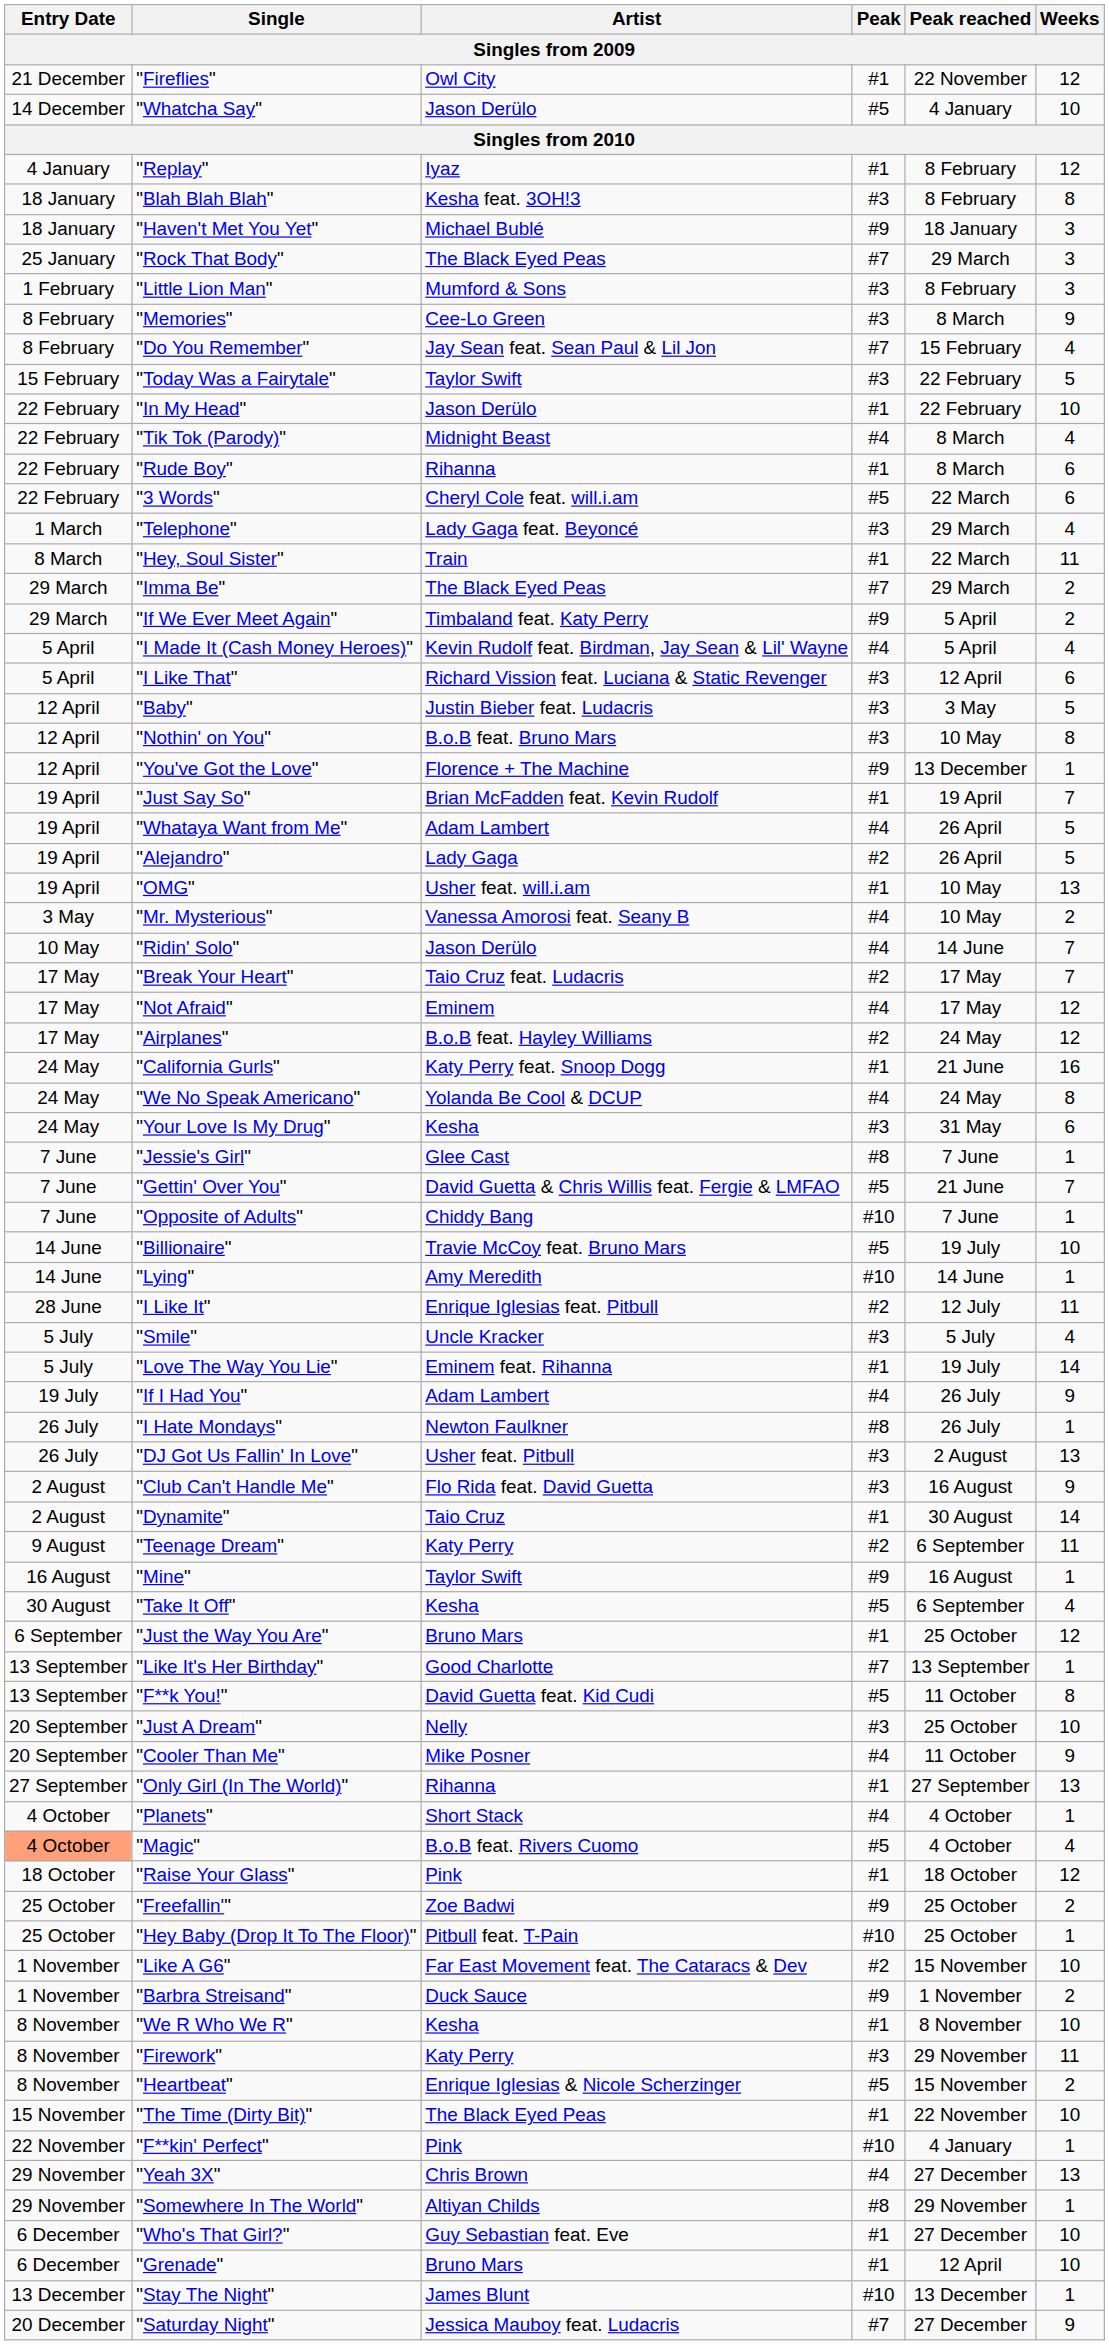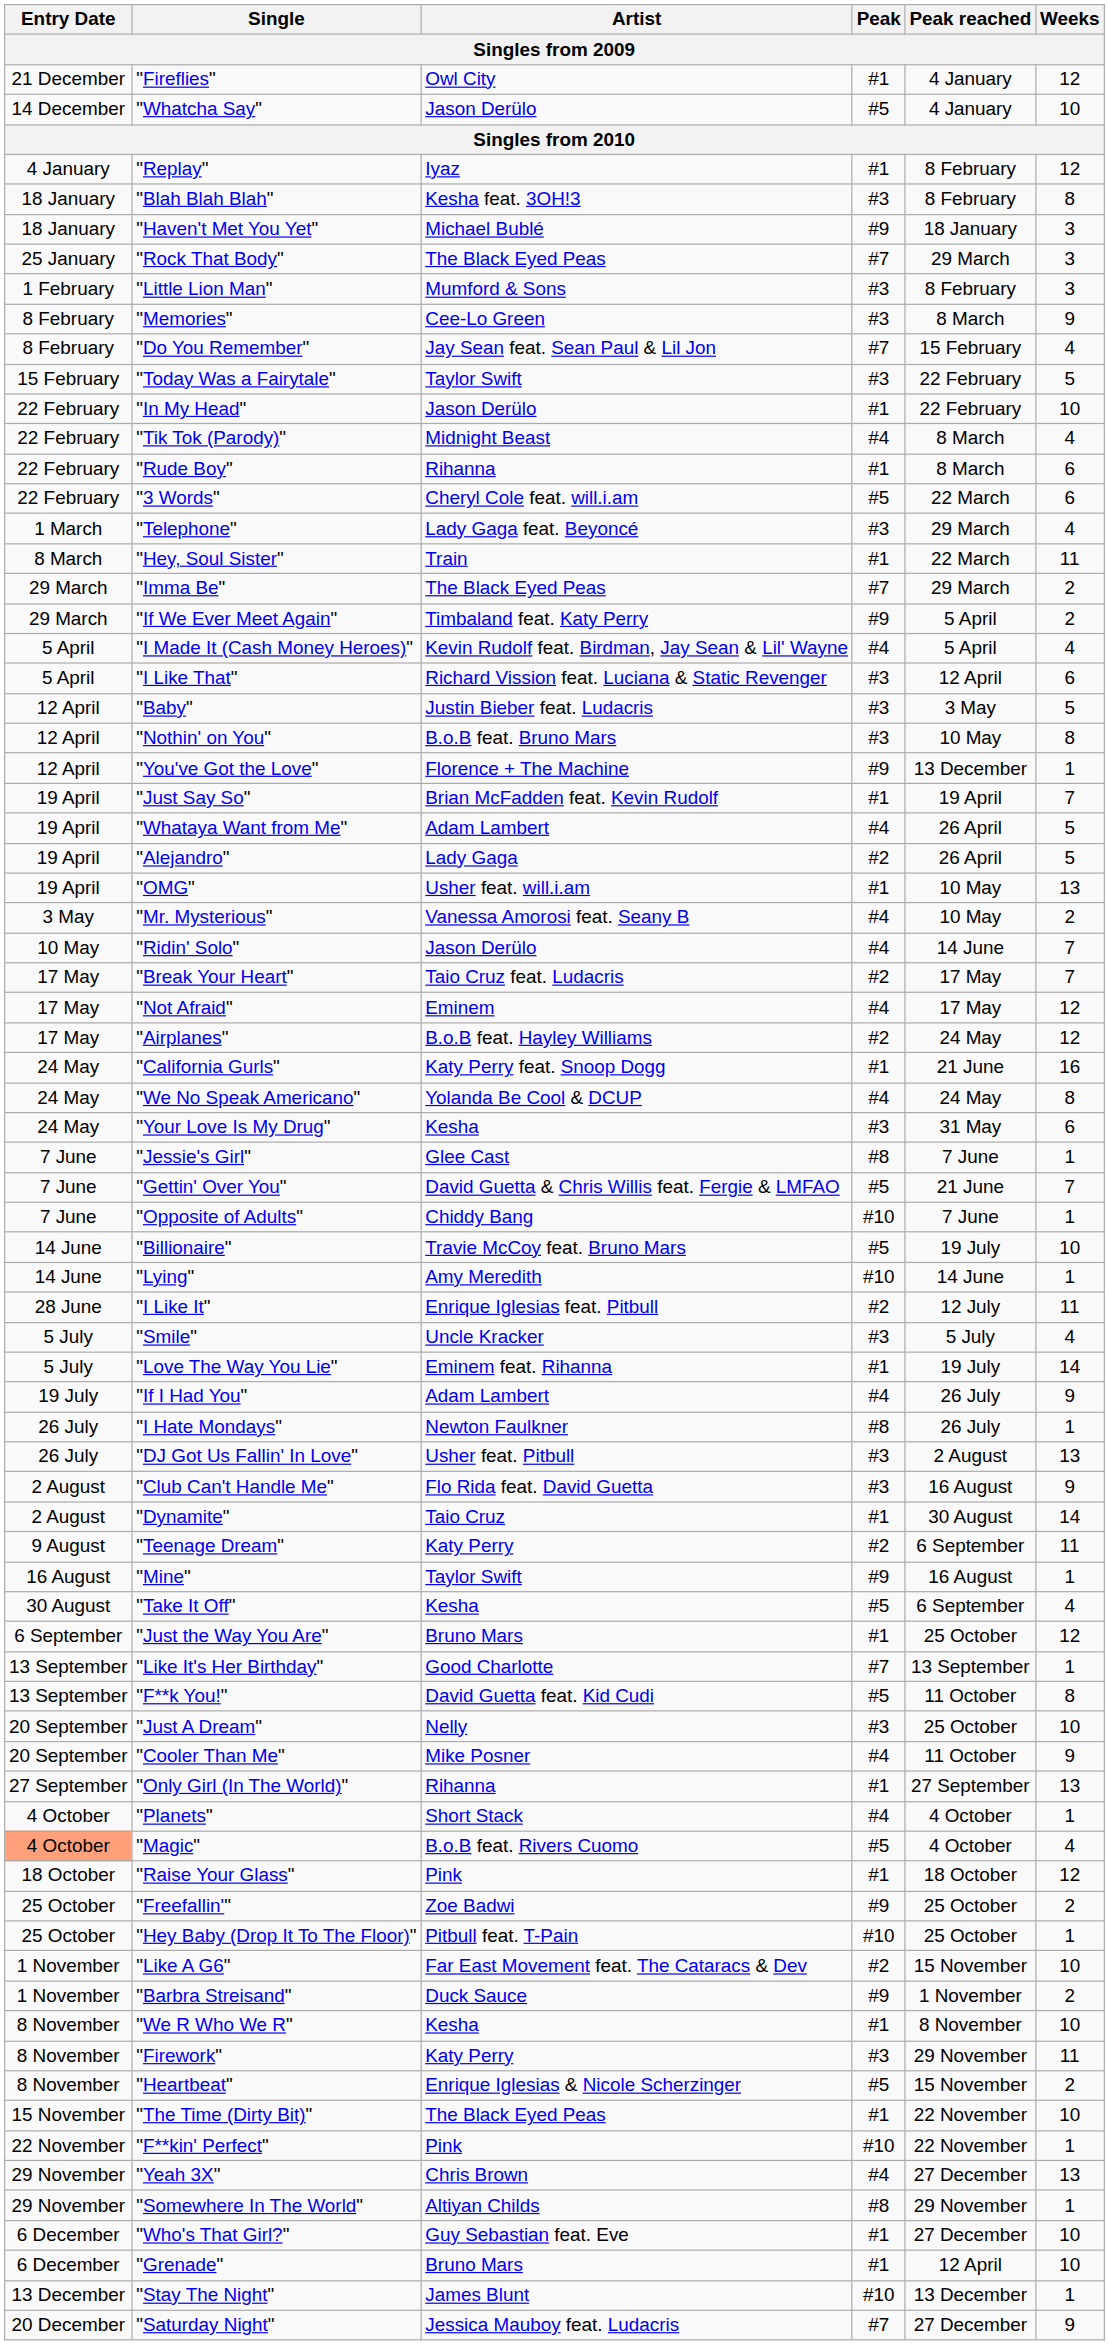"Fireflies" | Peak reached: 22 November -> 4 January
"F**kin' Perfect" | Peak reached: 4 January -> 22 November
